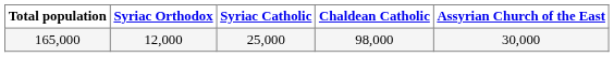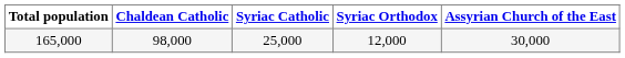columns swapped: Chaldean Catholic <-> Syriac Orthodox
